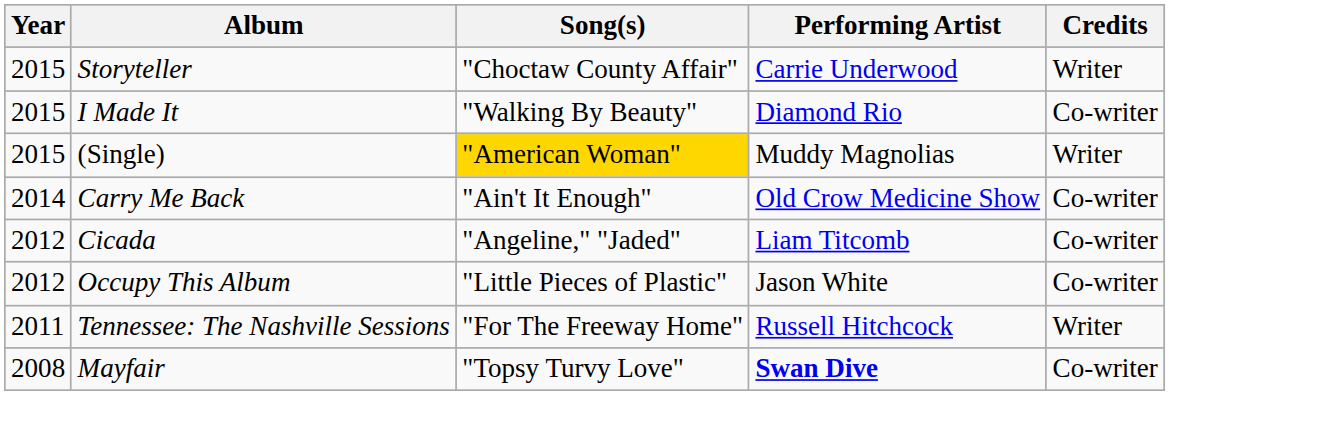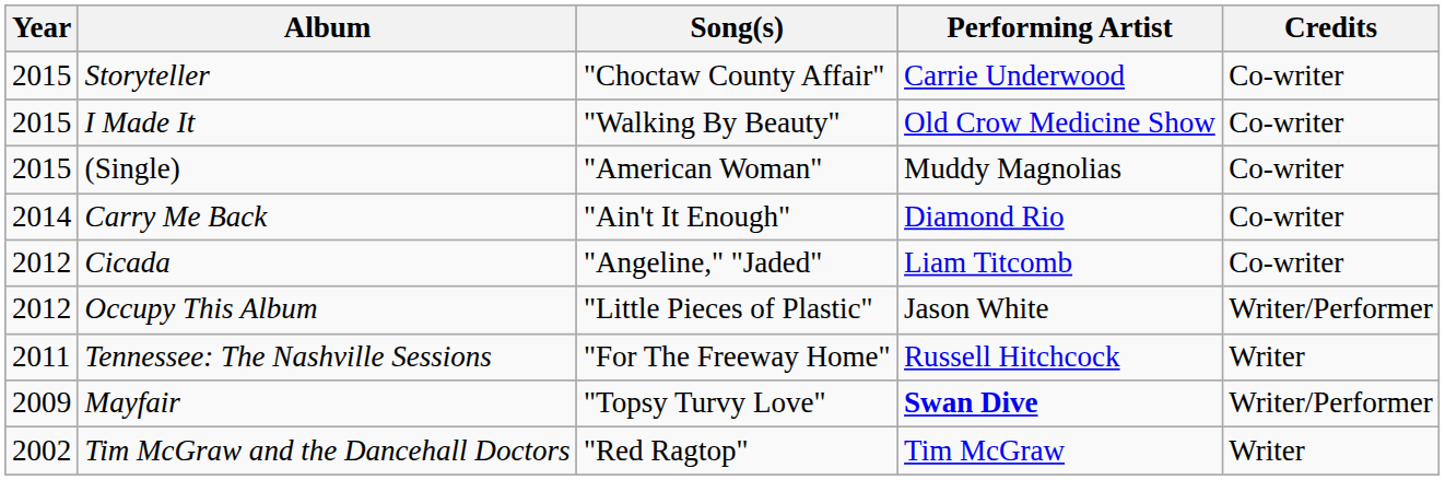Storyteller | Credits: Writer -> Co-writer
I Made It | Performing Artist: Diamond Rio -> Old Crow Medicine Show
(Single) | Song(s): gold background -> no background
(Single) | Credits: Writer -> Co-writer
Carry Me Back | Performing Artist: Old Crow Medicine Show -> Diamond Rio
Occupy This Album | Credits: Co-writer -> Writer/Performer
Mayfair | Year: 2008 -> 2009
Mayfair | Credits: Co-writer -> Writer/Performer
+ row: 2002 | Tim McGraw and the Dancehall Doctors | "Red Ragtop" | Tim McGraw | Writer
